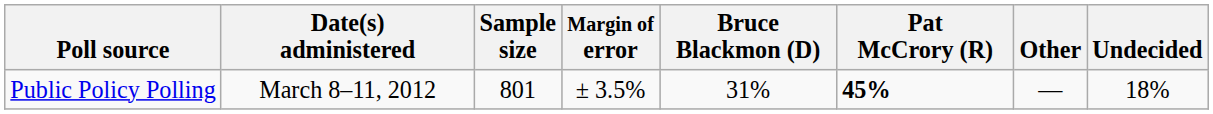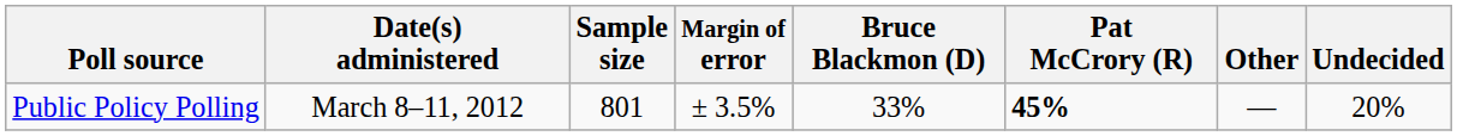Public Policy Polling | Bruce Blackmon (D): 31% -> 33%
Public Policy Polling | Undecided: 18% -> 20%
